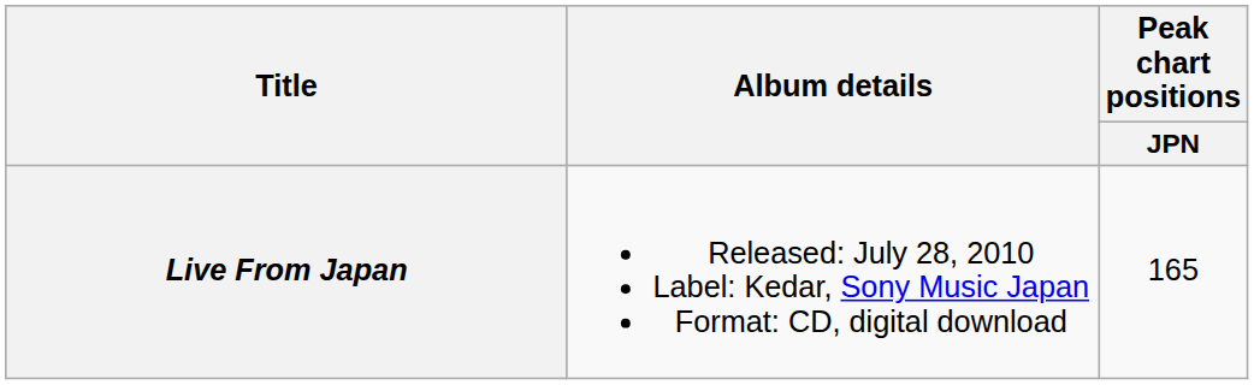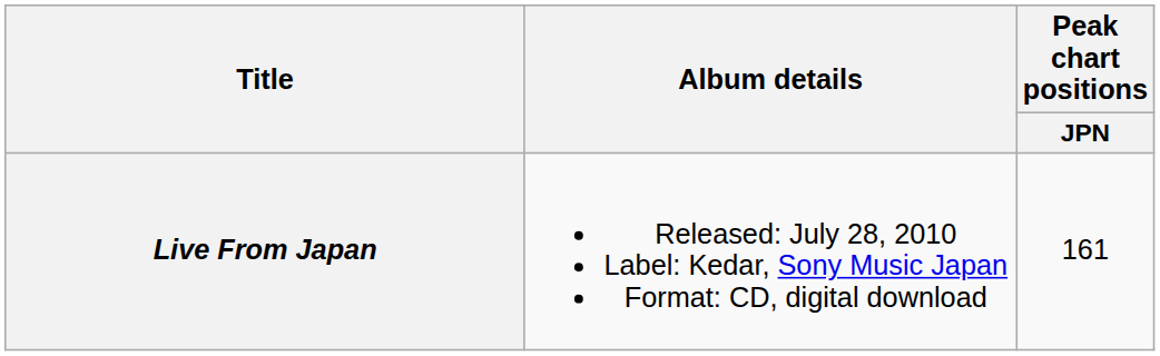Live From Japan | Peak chart positions / JPN: 165 -> 161
